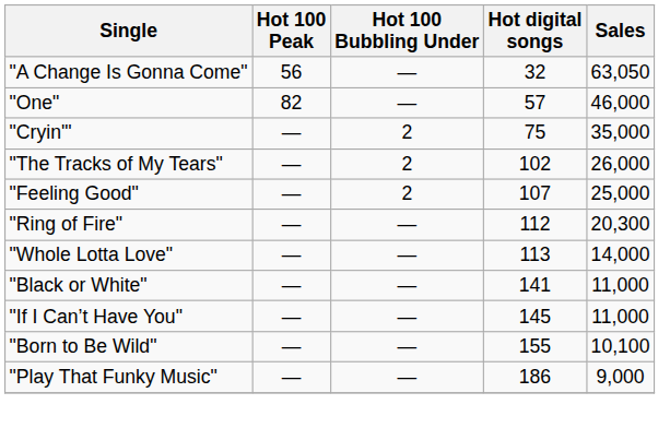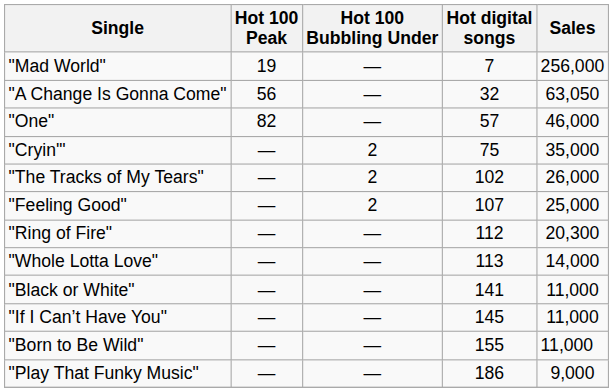+ row: "Mad World" | 19 | — | 7 | 256,000
"Born to Be Wild" | Sales: 10,100 -> 11,000
